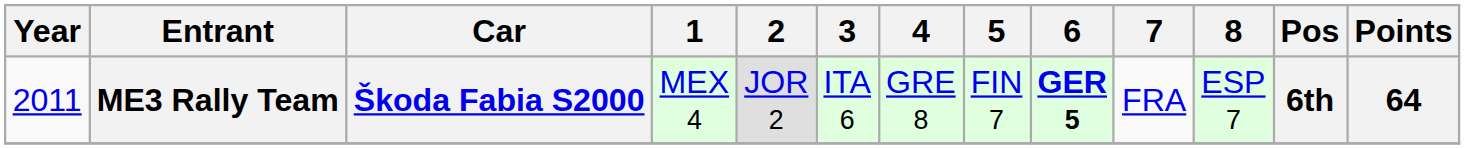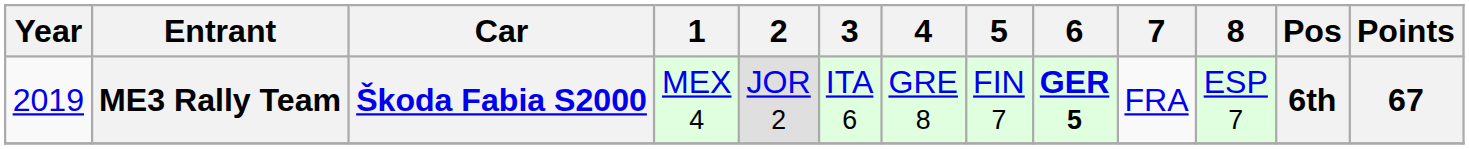ME3 Rally Team | Year: 2011 -> 2019
ME3 Rally Team | Points: 64 -> 67
